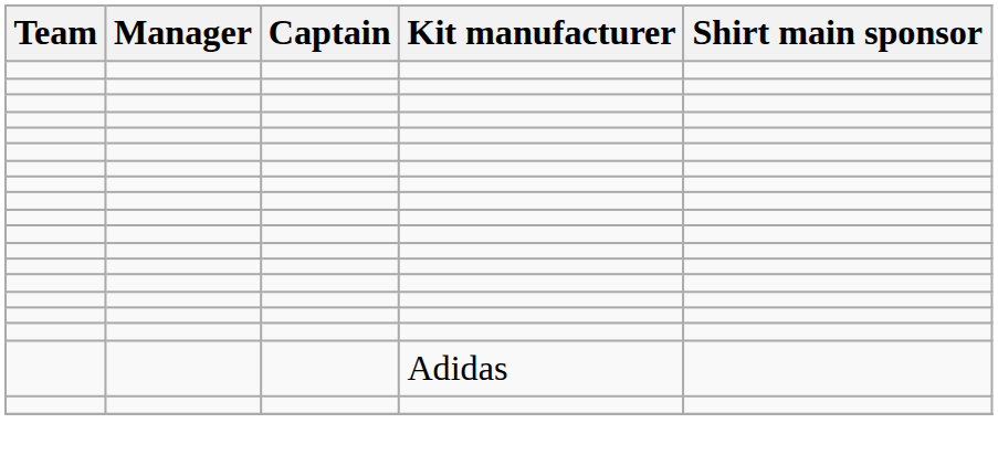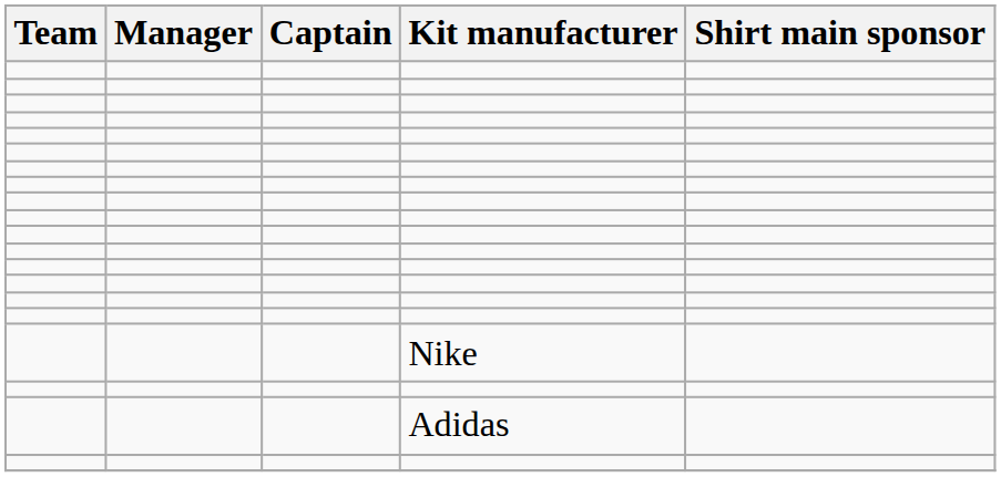+ row: Nike
